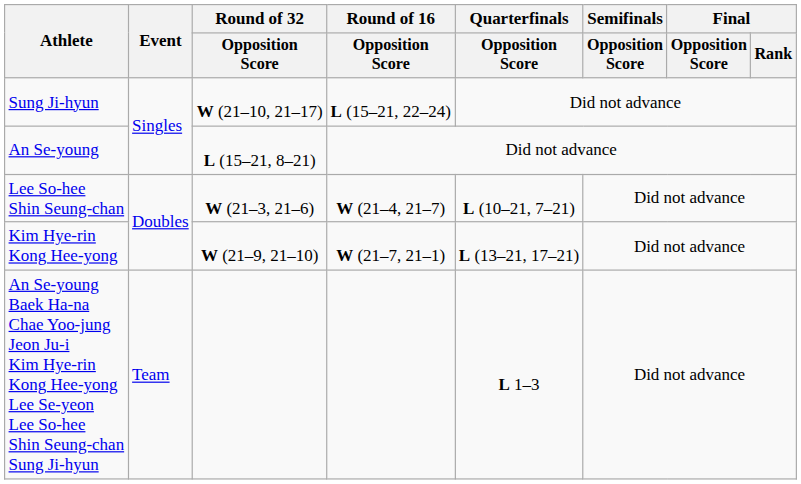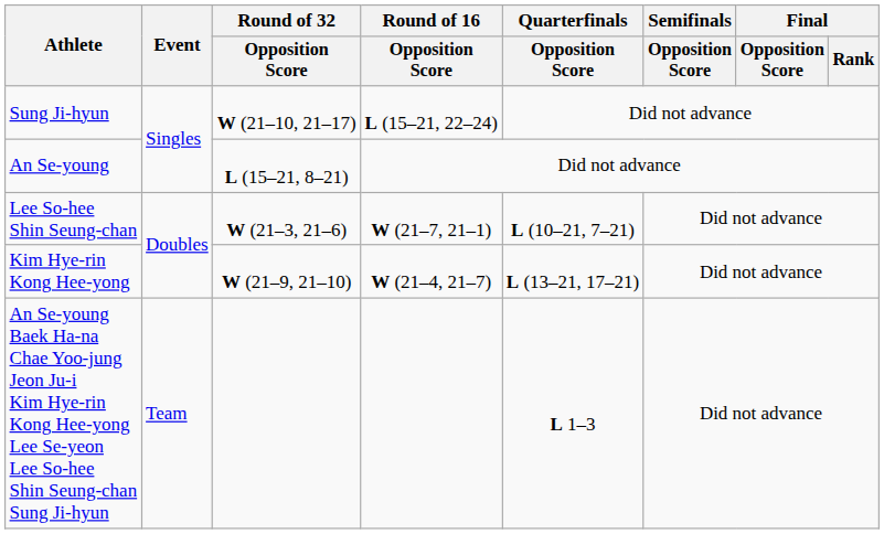Lee So-hee Shin Seung-chan | Round of 16 / Opposition Score: W (21–4, 21–7) -> W (21–7, 21–1)
Kim Hye-rin Kong Hee-yong | Round of 16 / Opposition Score: W (21–7, 21–1) -> W (21–4, 21–7)
